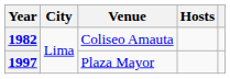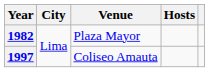1982 | Venue: Coliseo Amauta -> Plaza Mayor
1997 | Venue: Plaza Mayor -> Coliseo Amauta
